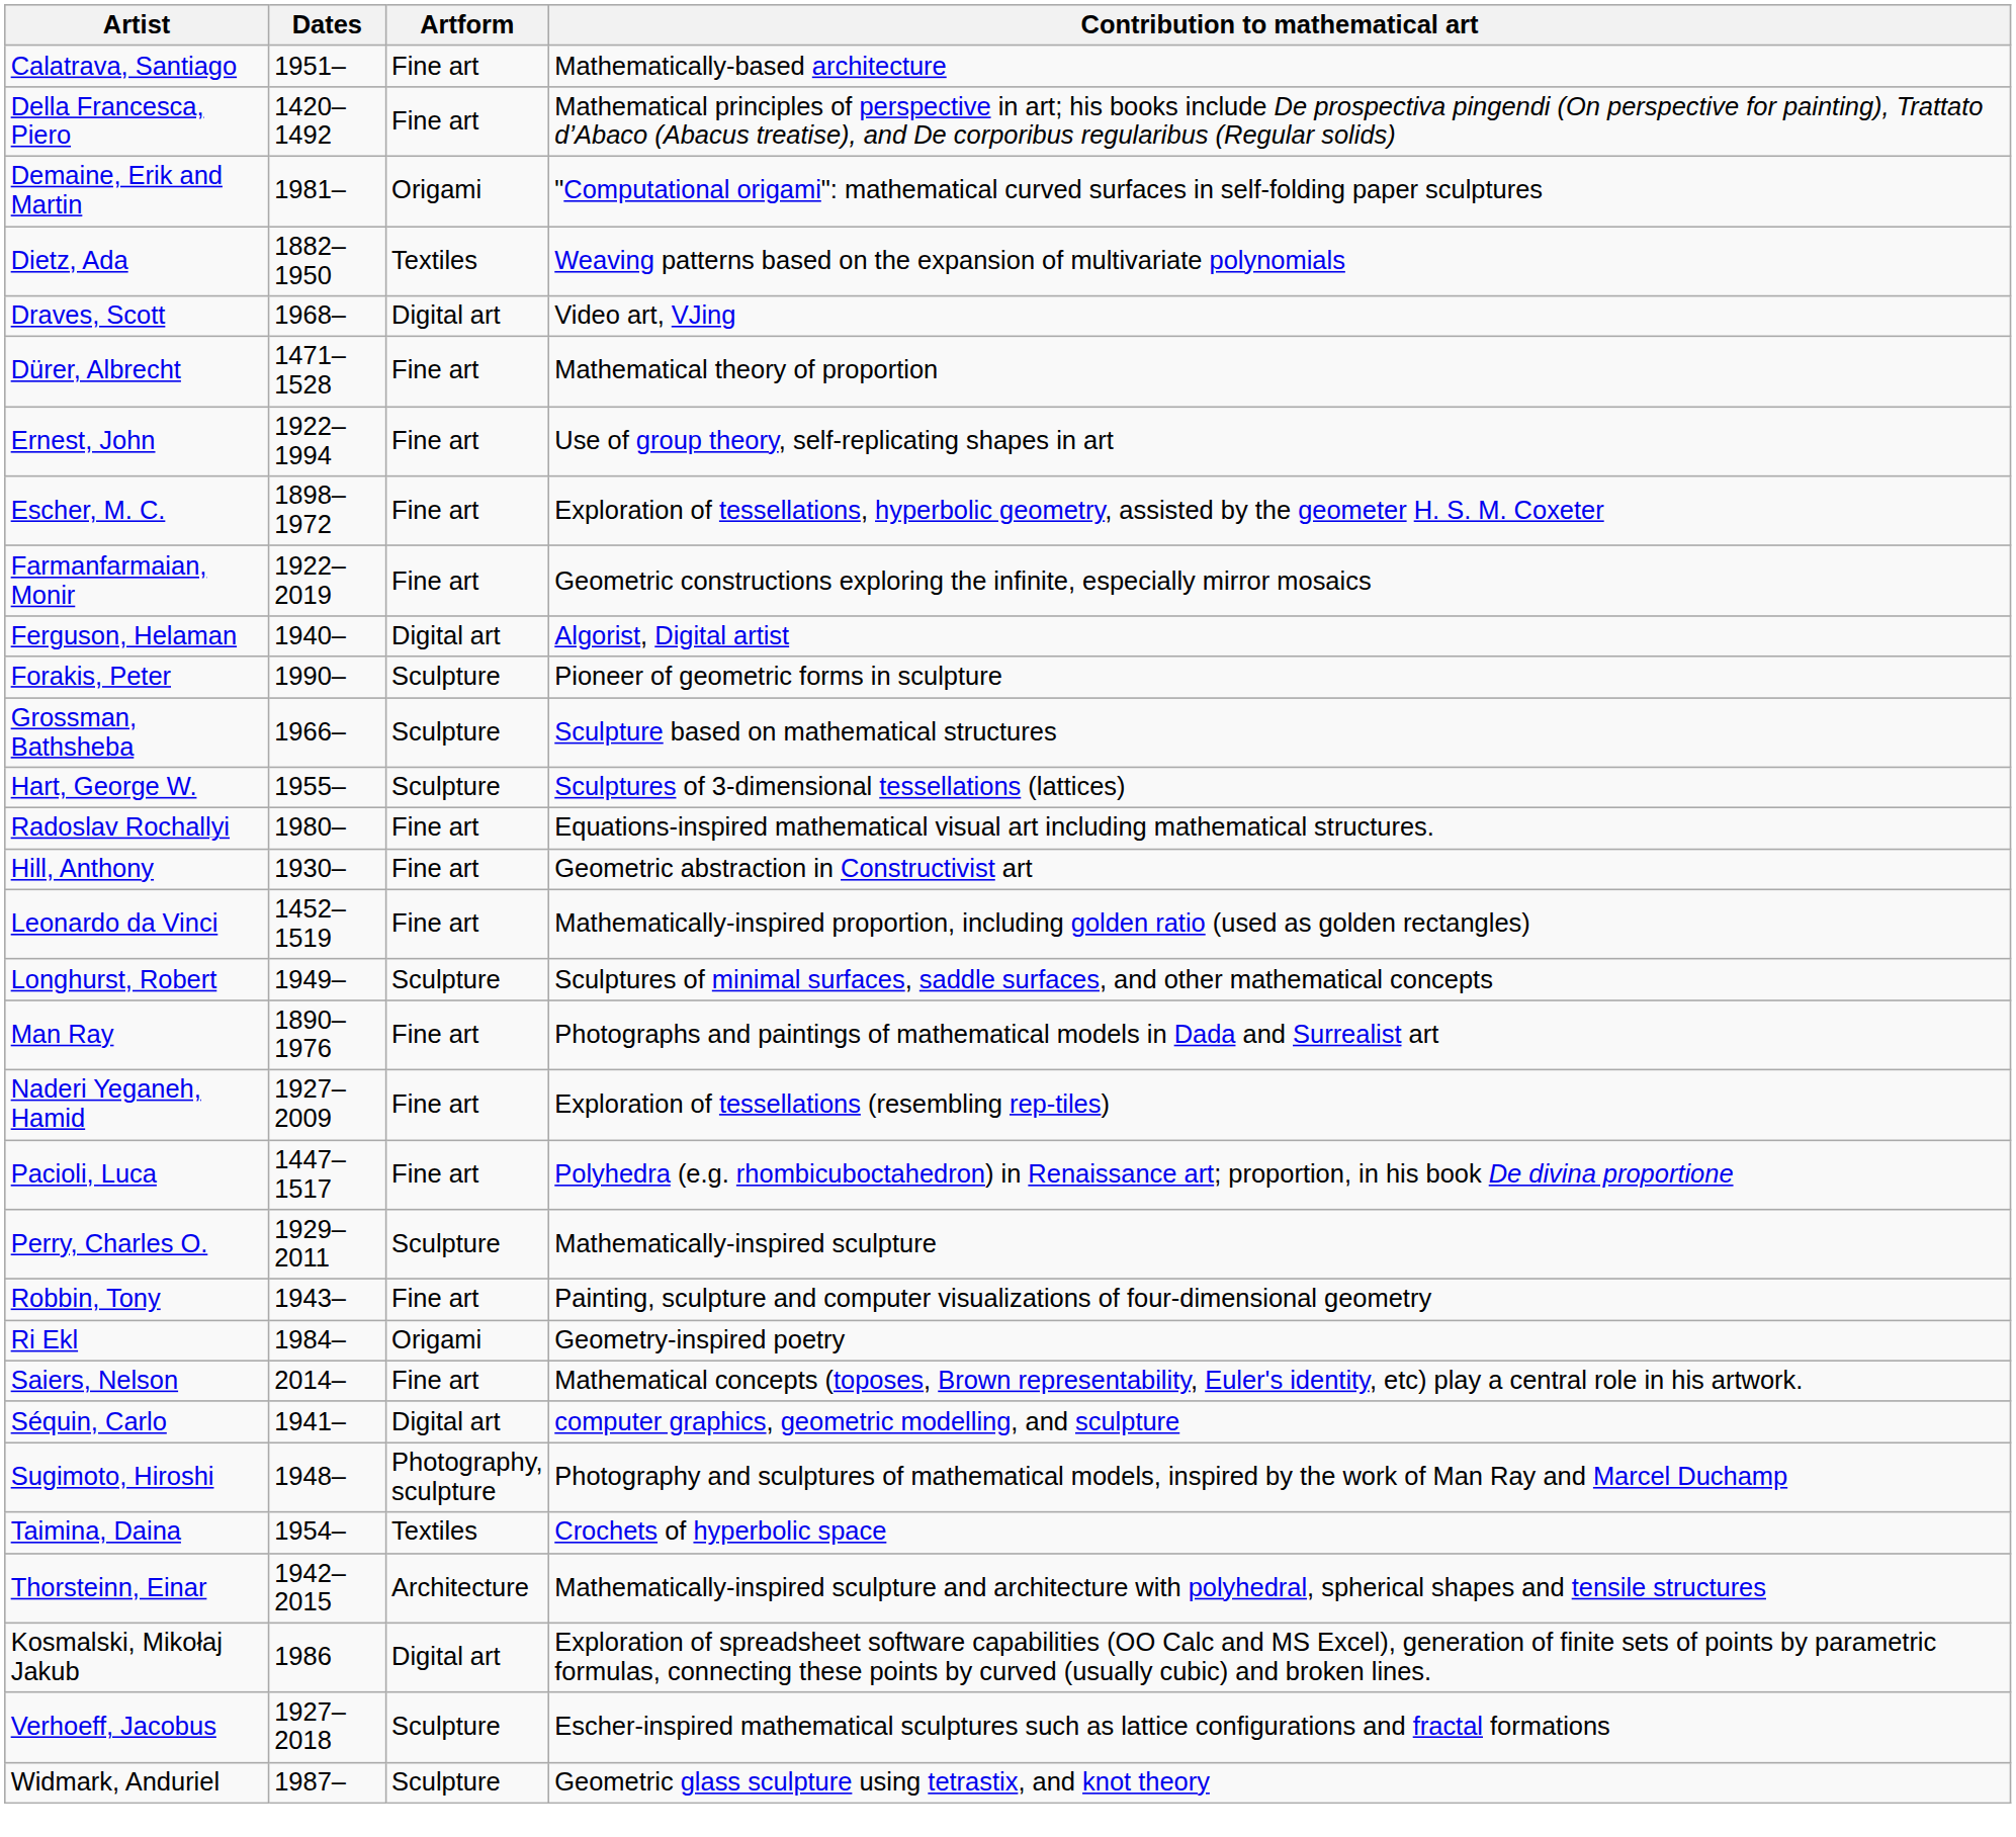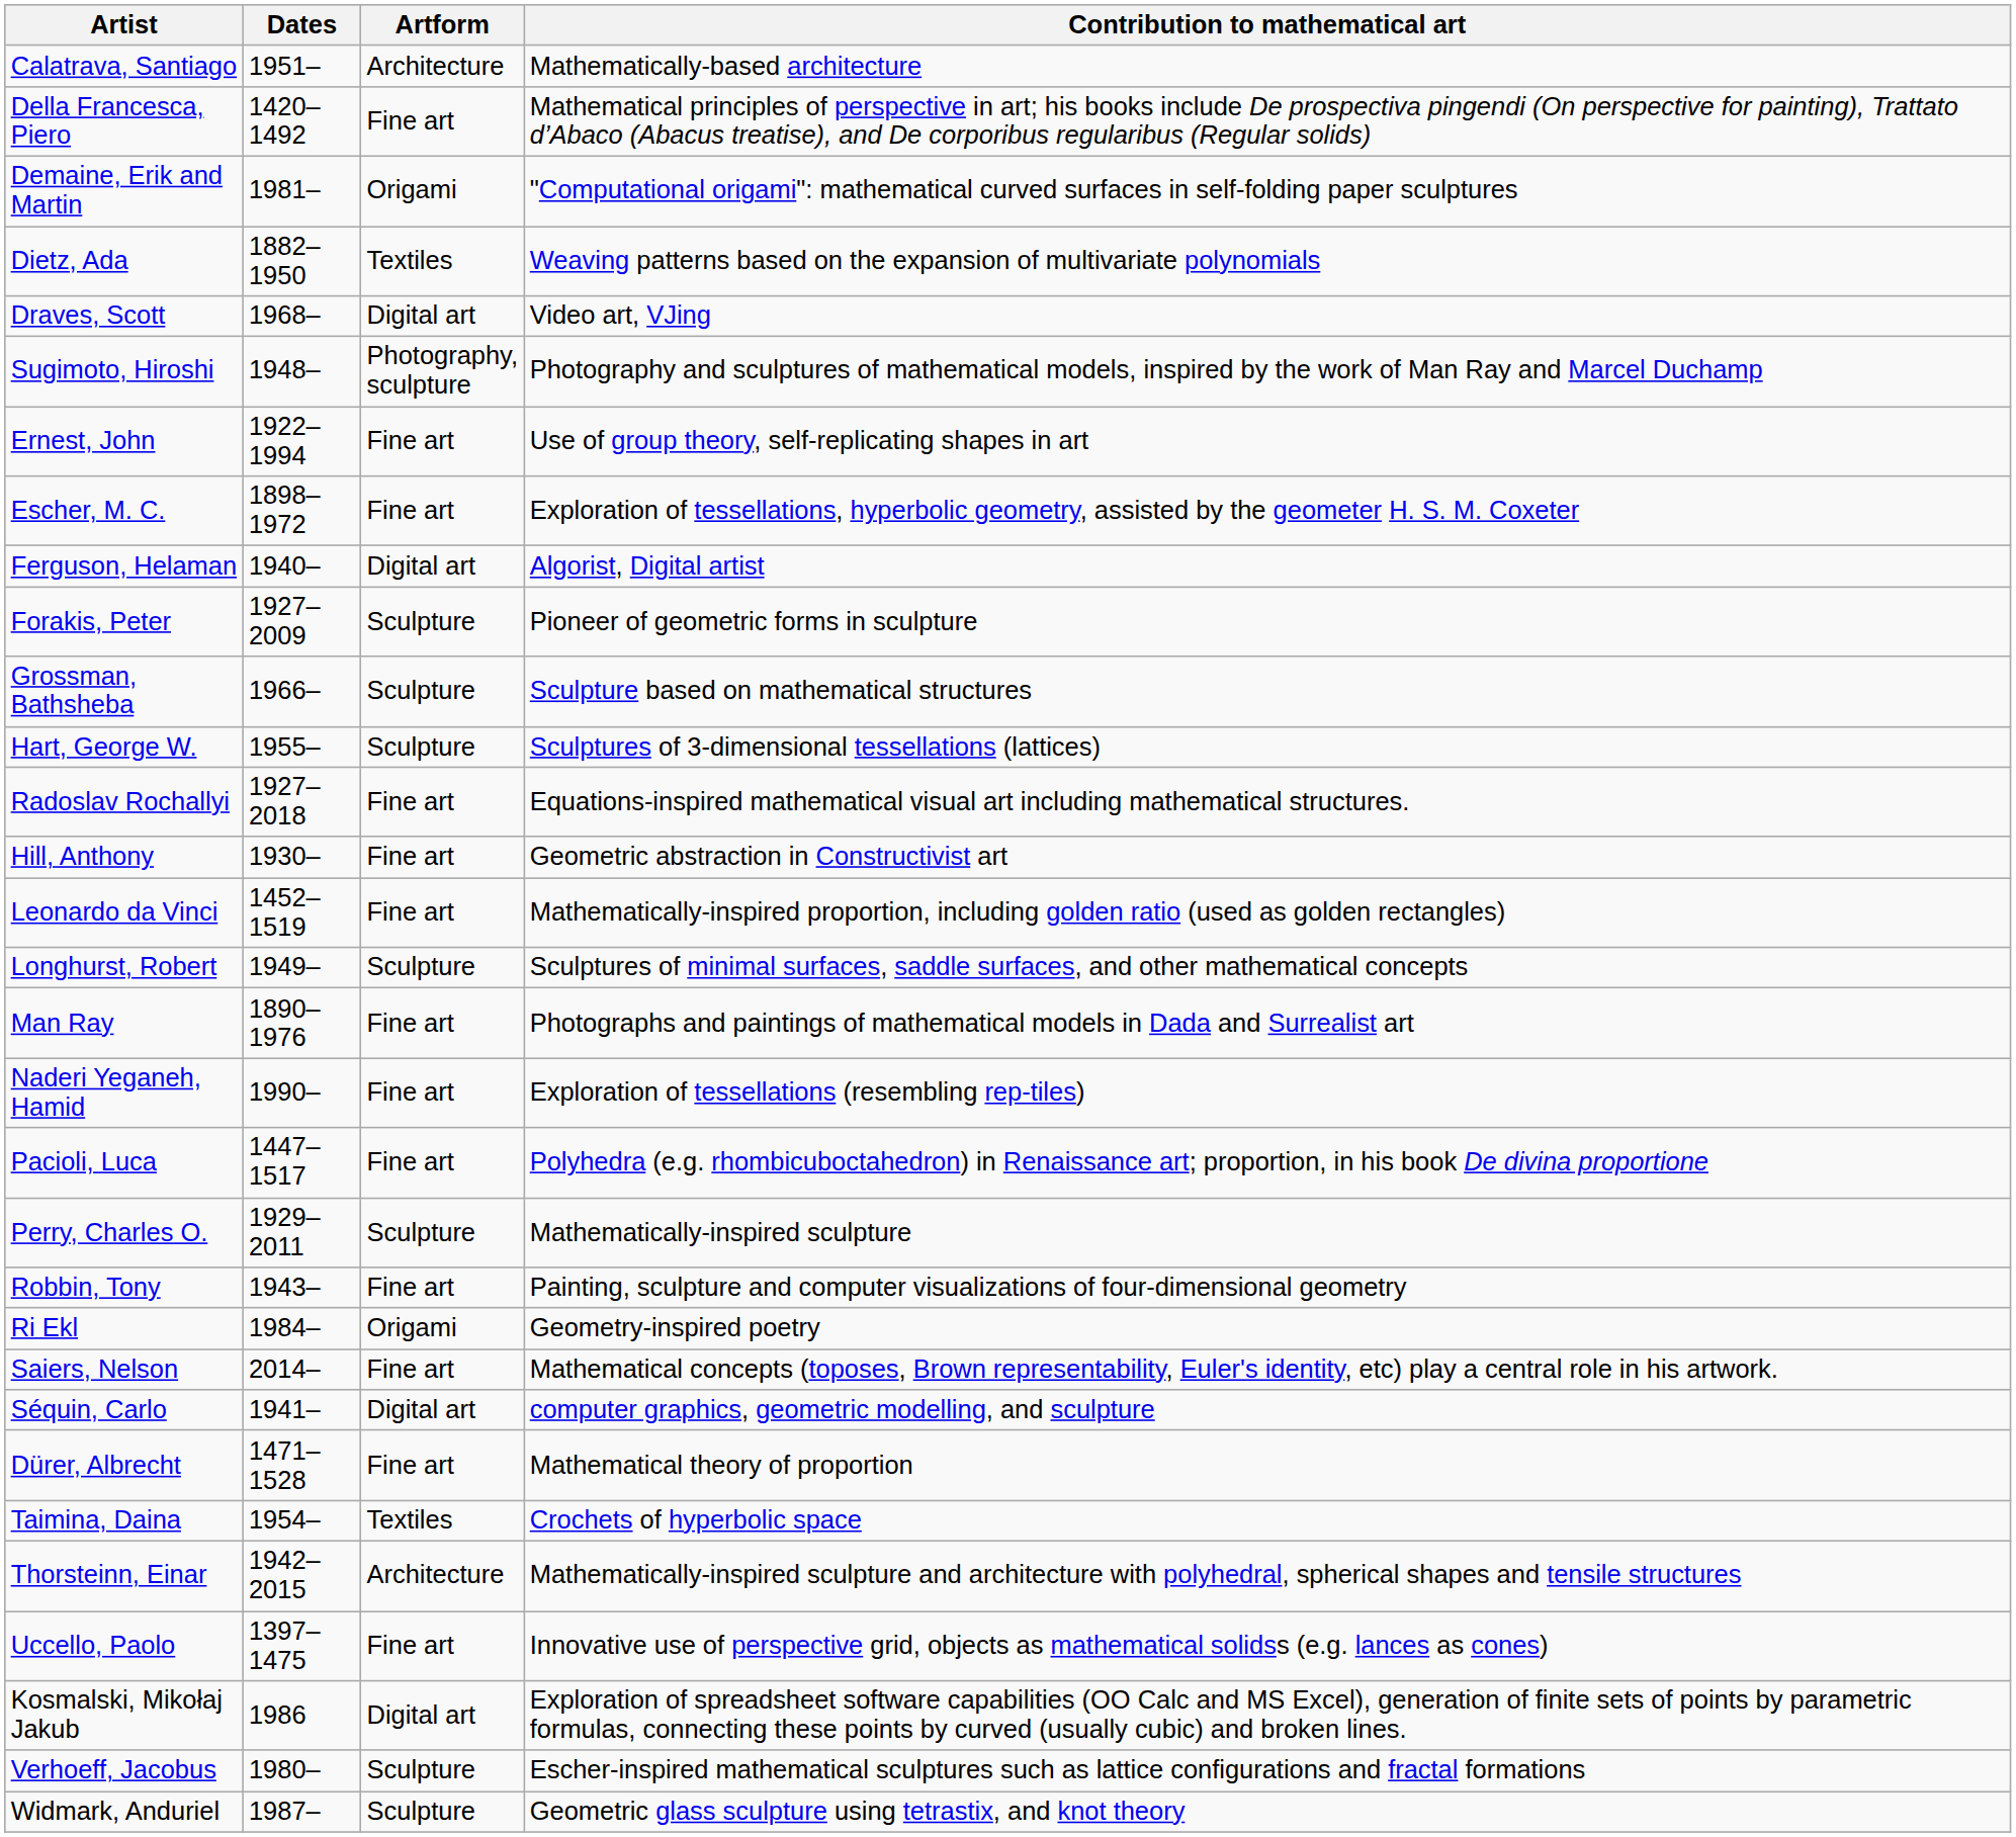Calatrava, Santiago | Artform: Fine art -> Architecture
rows swapped: Dürer, Albrecht <-> Sugimoto, Hiroshi
- row: Farmanfarmaian, Monir | 1922–2019 | Fine art | Geometric constructions exploring the infinite, especially mirror mosaics
Forakis, Peter | Dates: 1990– -> 1927–2009
Radoslav Rochallyi | Dates: 1980– -> 1927–2018
Naderi Yeganeh, Hamid | Dates: 1927–2009 -> 1990–
+ row: Uccello, Paolo | 1397–1475 | Fine art | Innovative use of perspective grid, objects as mathematical solidss (e.g. lances as cones)
Verhoeff, Jacobus | Dates: 1927–2018 -> 1980–
